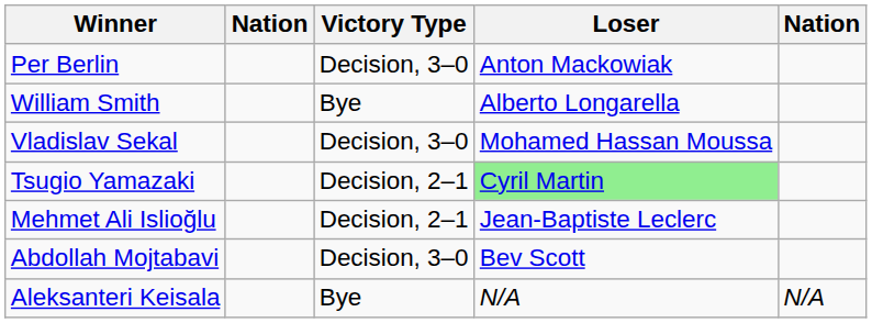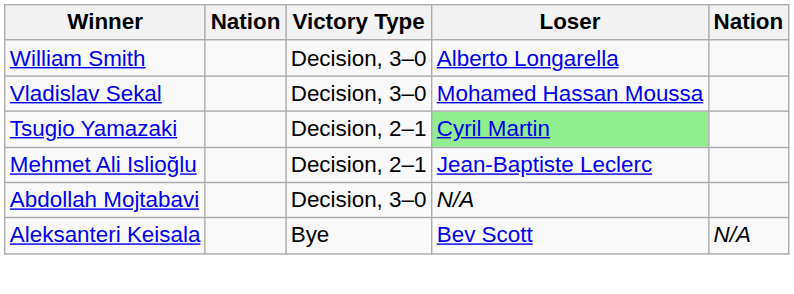- row: Per Berlin | Decision, 3–0 | Anton Mackowiak
William Smith | Victory Type: Bye -> Decision, 3–0
Abdollah Mojtabavi | Loser: Bev Scott -> N/A
Aleksanteri Keisala | Loser: N/A -> Bev Scott
